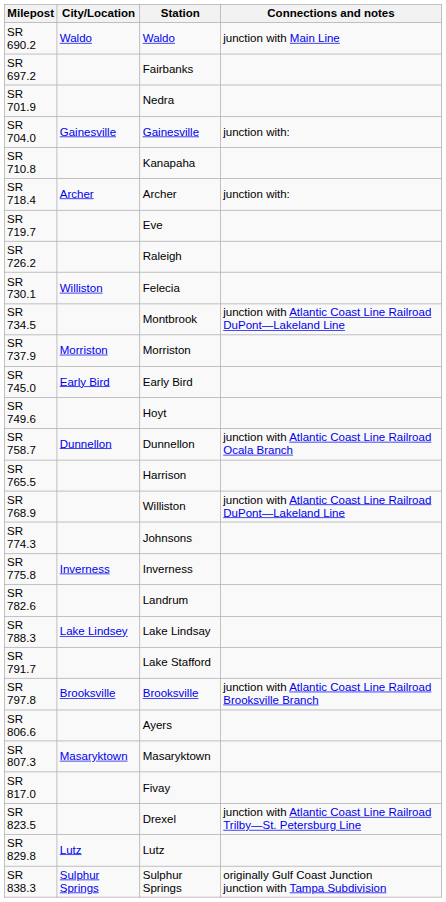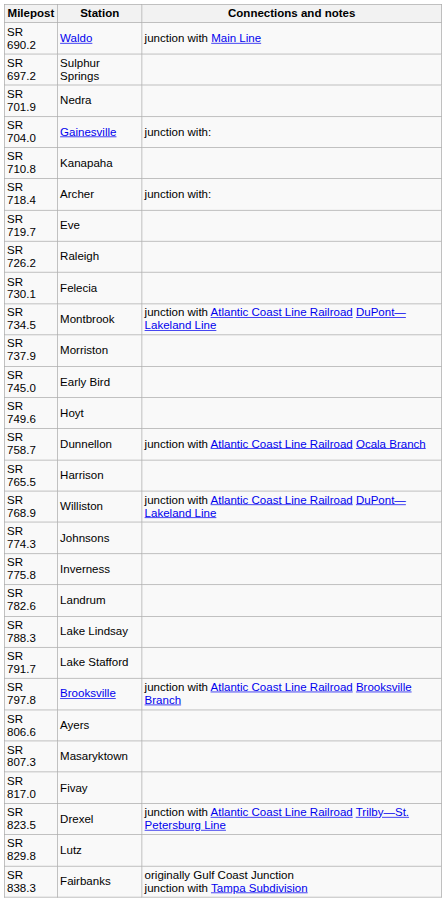- column: City/Location | Waldo | Gainesville | Archer | Williston | Morriston | Early Bird | Dunnellon | Inverness | Lake Lindsey | Brooksville | Masaryktown | Lutz | Sulphur Springs
SR 697.2 | Station: Fairbanks -> Sulphur Springs
SR 838.3 | Station: Sulphur Springs -> Fairbanks
